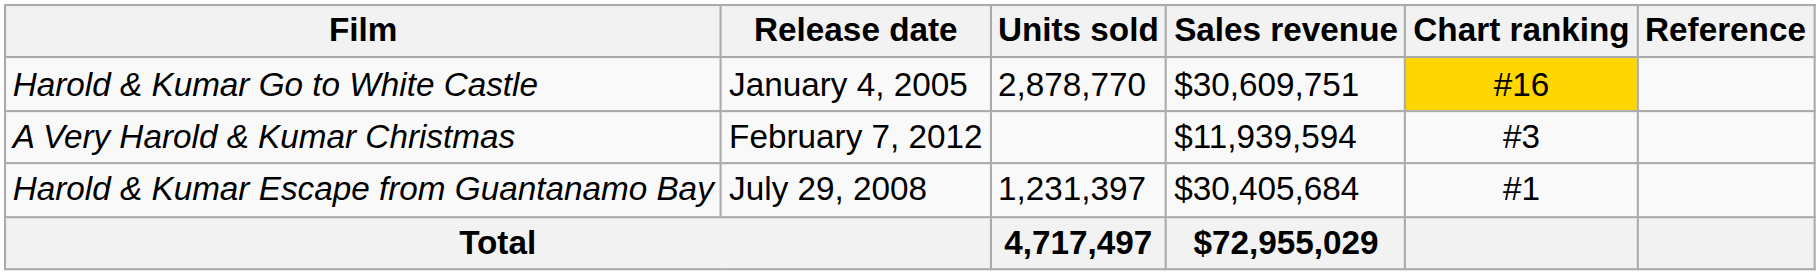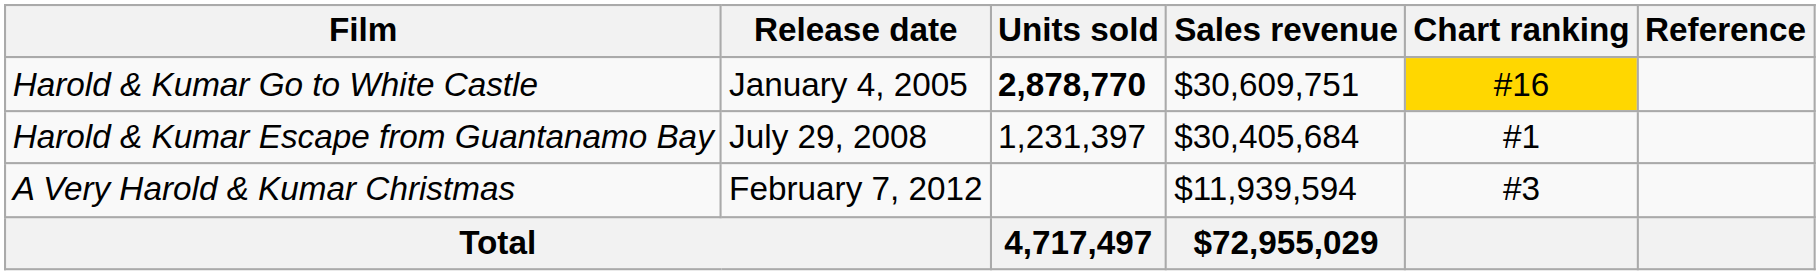Harold & Kumar Go to White Castle | Units sold: normal -> bold
rows swapped: Harold & Kumar Escape from Guantanamo Bay <-> A Very Harold & Kumar Christmas
